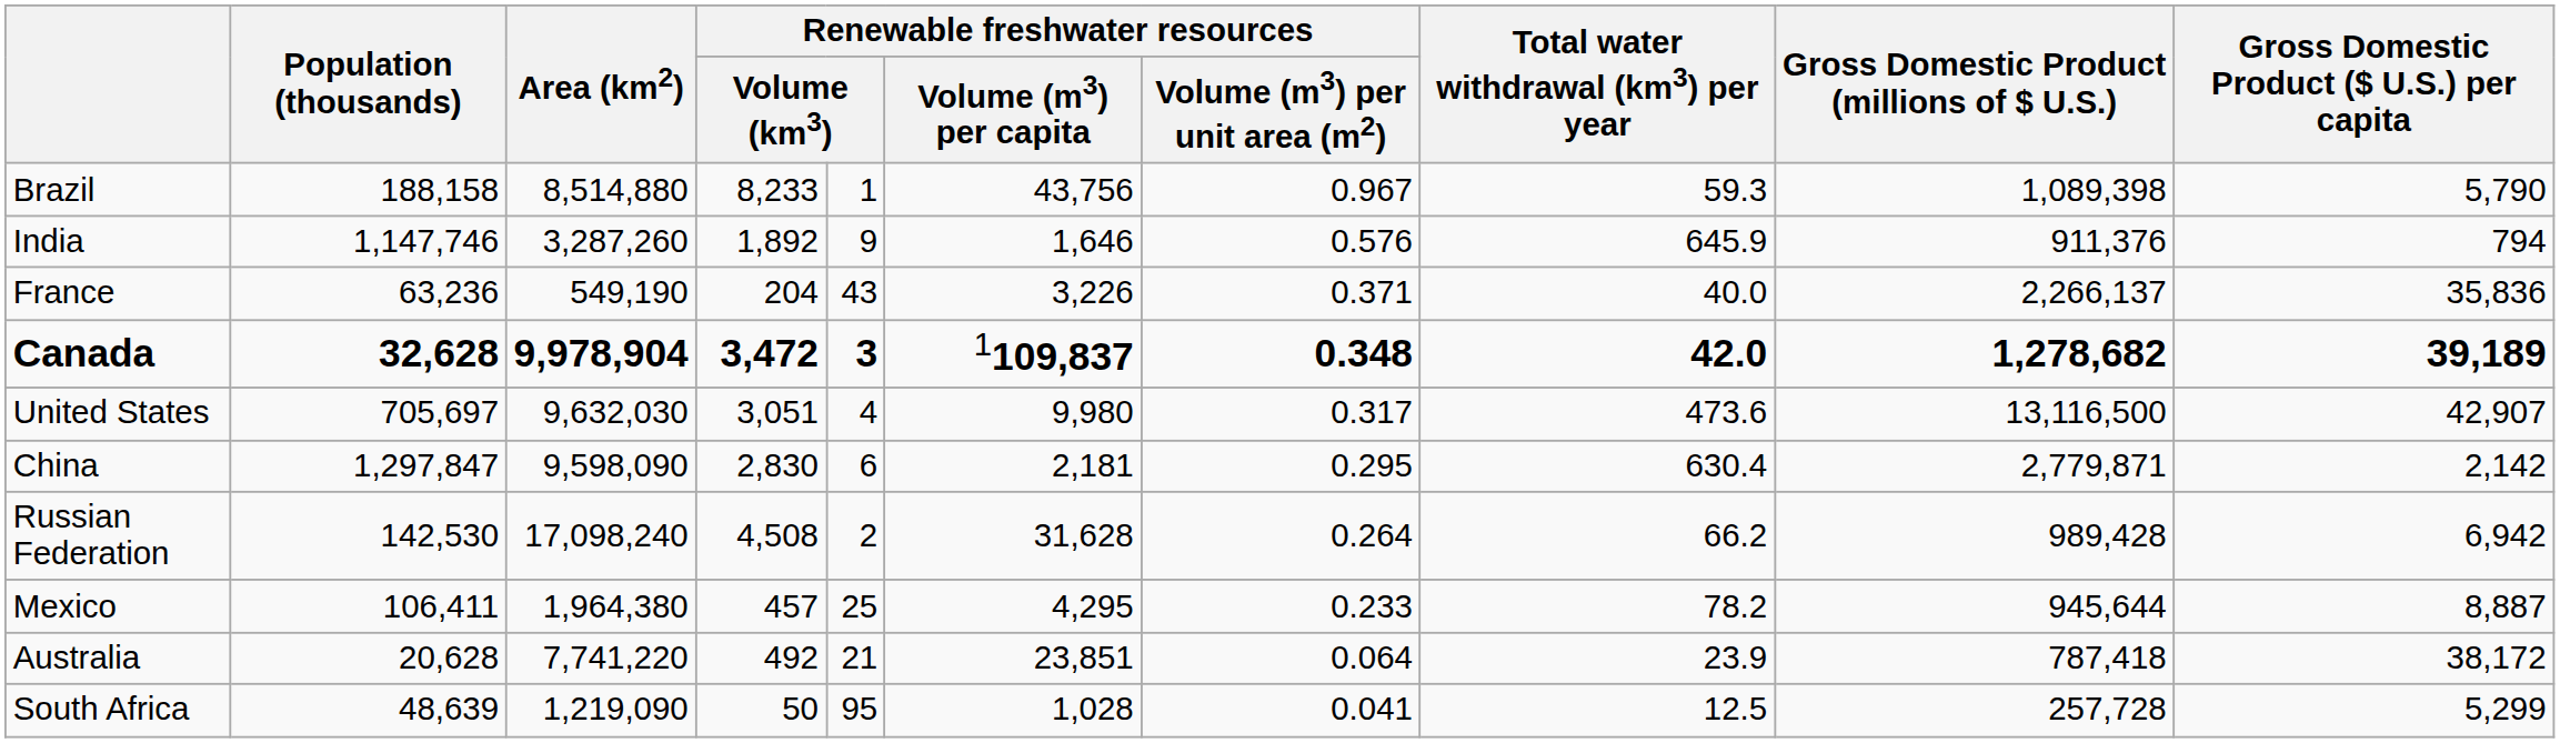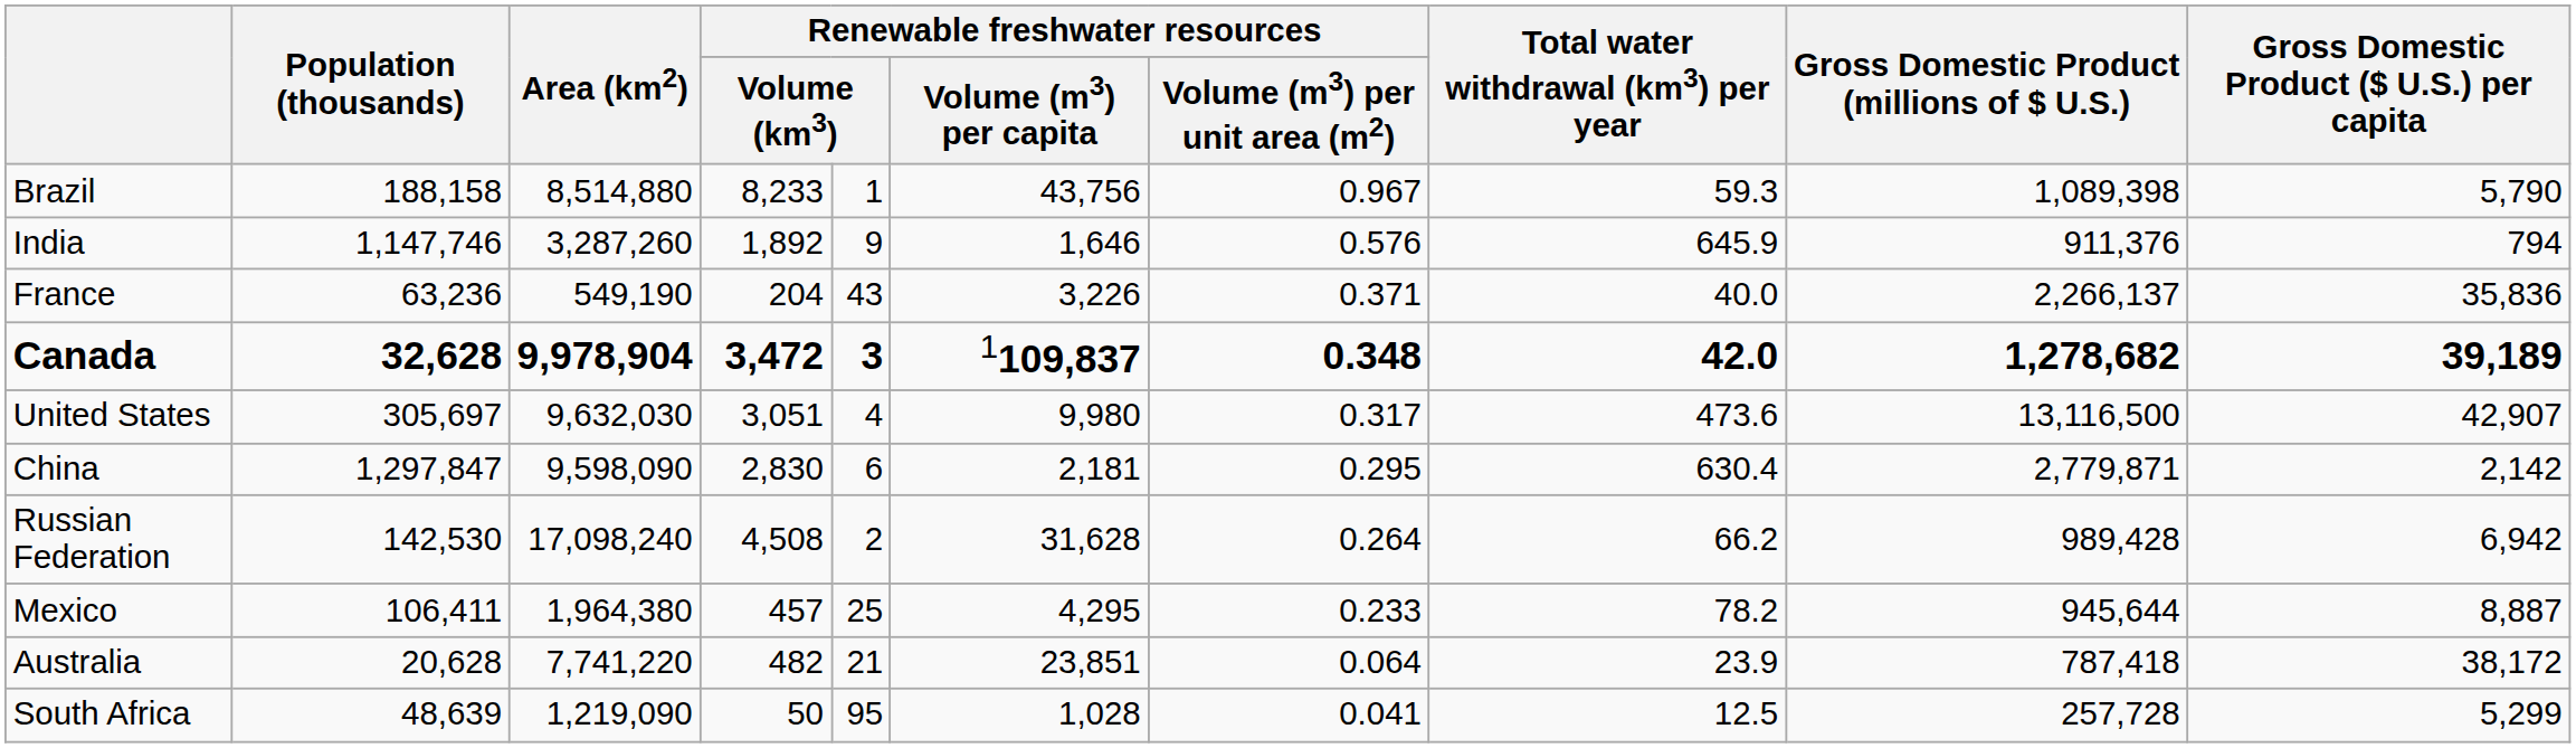United States | Population (thousands): 705,697 -> 305,697
Australia | column 4: 492 -> 482
